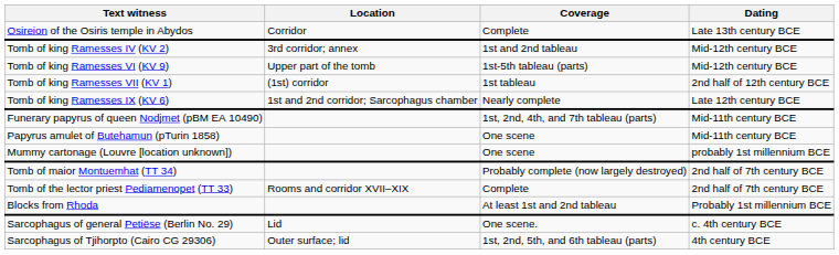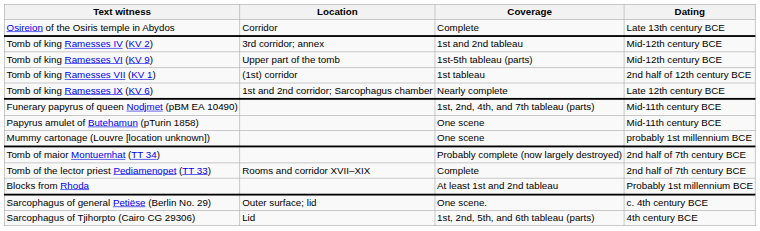Sarcophagus of general Petiëse (Berlin No. 29) | Location: Lid -> Outer surface; lid
Sarcophagus of Tjihorpto (Cairo CG 29306) | Location: Outer surface; lid -> Lid
